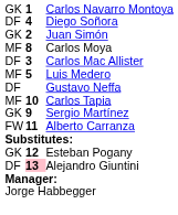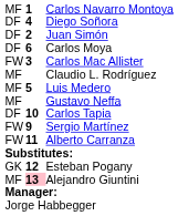Carlos Navarro Montoya | column 1: GK -> MF
Juan Simón | column 1: GK -> DF
Carlos Moya | column 1: MF -> DF
Carlos Moya | column 2: 8 -> 6
Carlos Mac Allister | column 1: DF -> FW
+ row: MF | Claudio L. Rodríguez
Gustavo Neffa | column 1: DF -> MF
Carlos Tapia | column 1: MF -> DF
Sergio Martínez | column 1: GK -> FW
Alejandro Giuntini | column 1: DF -> MF
